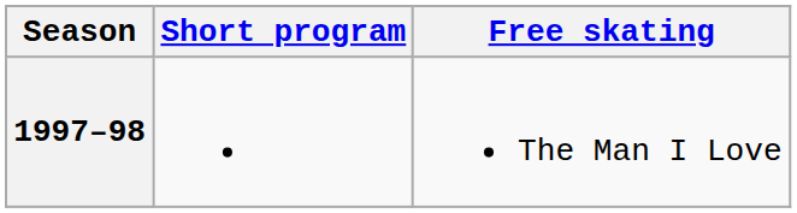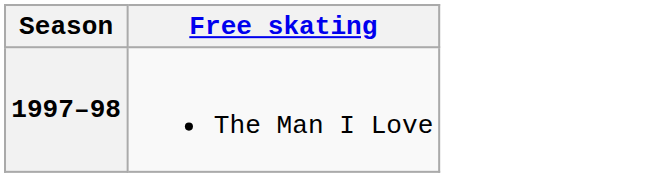- column: Short program
